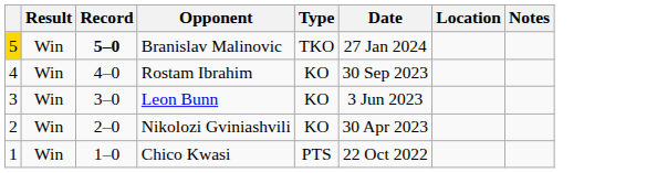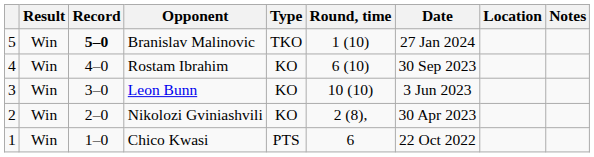+ column: Round, time | 1 (10) | 6 (10) | 10 (10) | 2 (8), | 6
Branislav Malinovic | column 1: gold background -> no background
